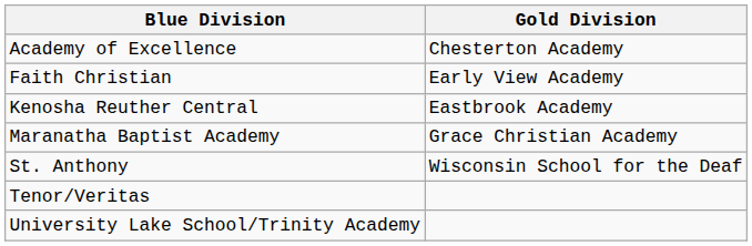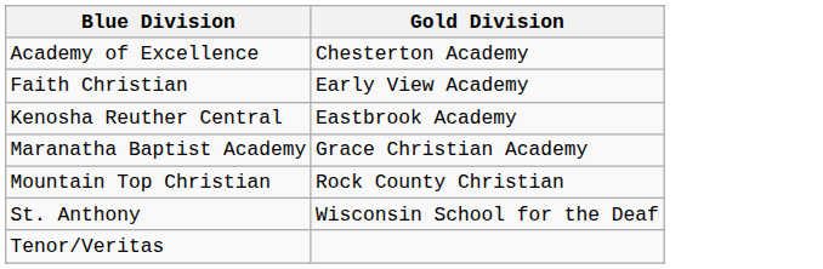+ row: Mountain Top Christian | Rock County Christian
- row: University Lake School/Trinity Academy
